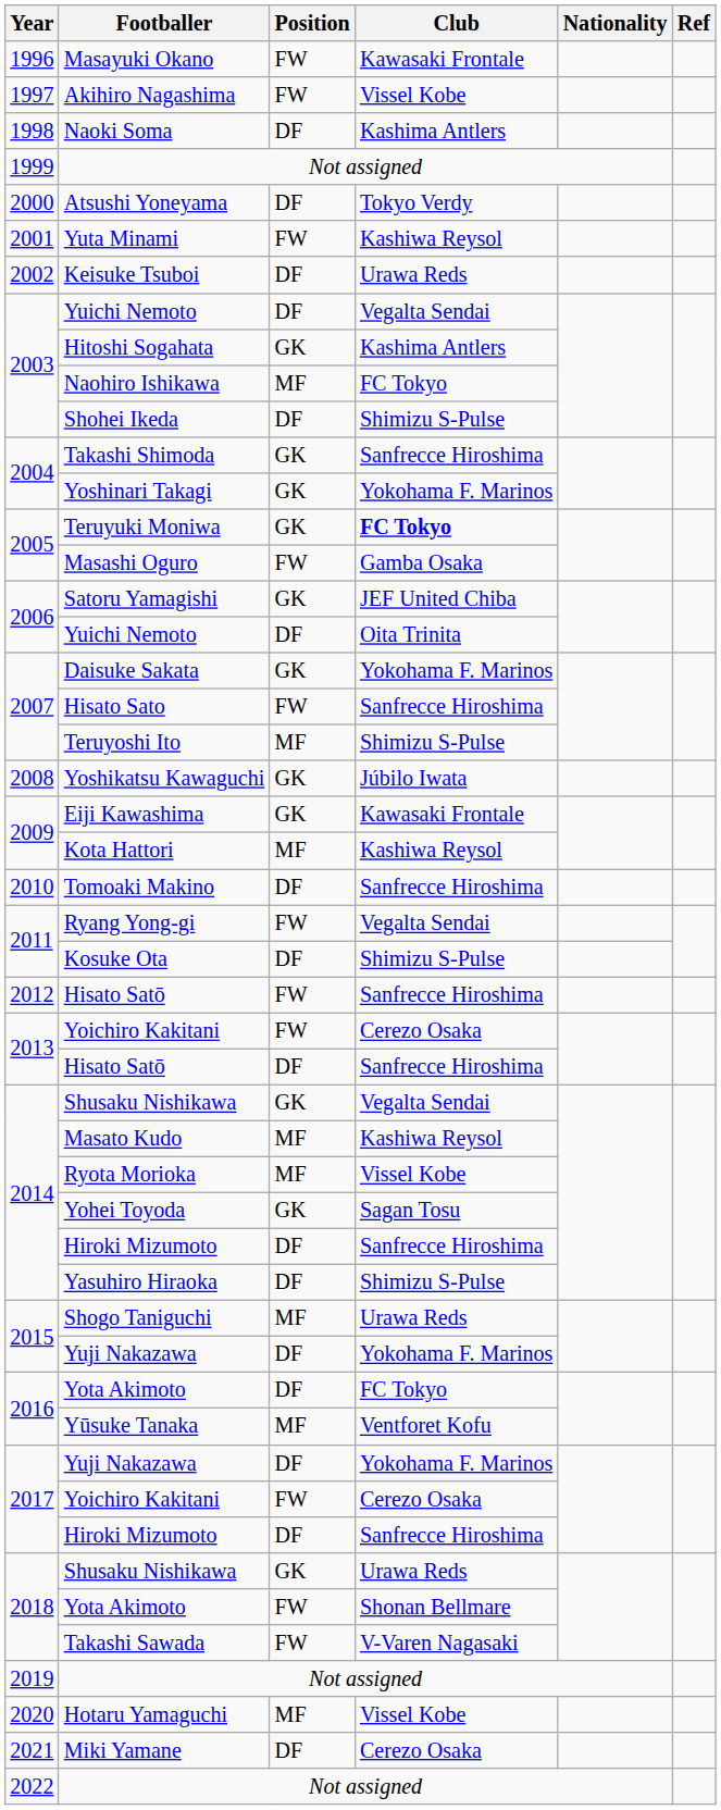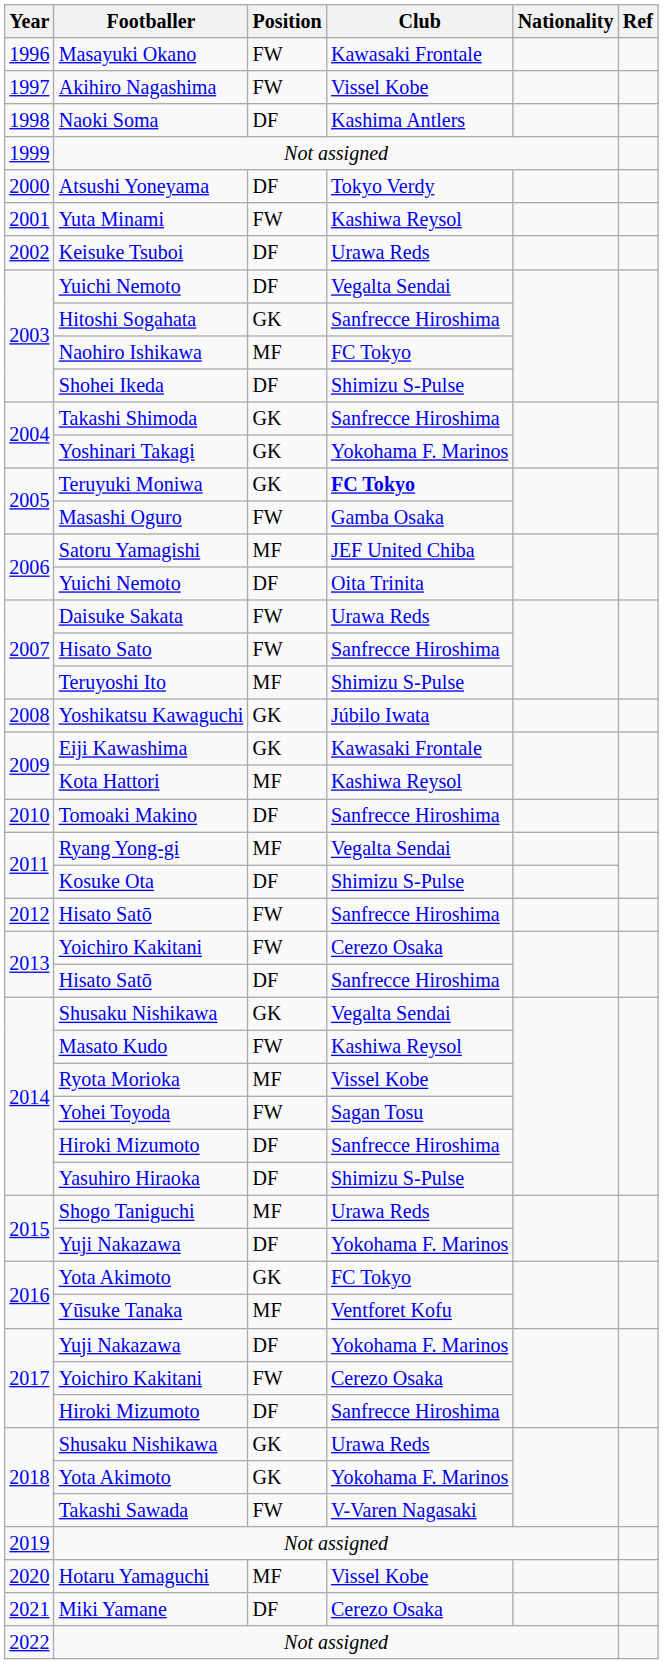Hitoshi Sogahata | Club: Kashima Antlers -> Sanfrecce Hiroshima
Satoru Yamagishi | Position: GK -> MF
Daisuke Sakata | Position: GK -> FW
Daisuke Sakata | Club: Yokohama F. Marinos -> Urawa Reds
Ryang Yong-gi | Position: FW -> MF
Masato Kudo | Position: MF -> FW
Yohei Toyoda | Position: GK -> FW
2016 / Yota Akimoto | Position: DF -> GK
2018 / Yota Akimoto | Position: FW -> GK
2018 / Yota Akimoto | Club: Shonan Bellmare -> Yokohama F. Marinos
